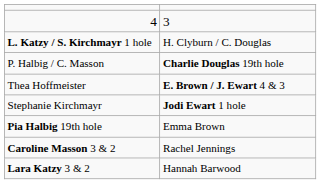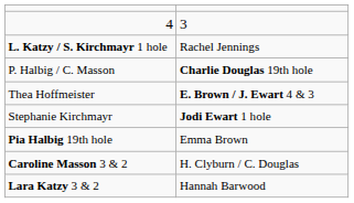L. Katzy / S. Kirchmayr 1 hole | column 2: H. Clyburn / C. Douglas -> Rachel Jennings
Caroline Masson 3 & 2 | column 2: Rachel Jennings -> H. Clyburn / C. Douglas
